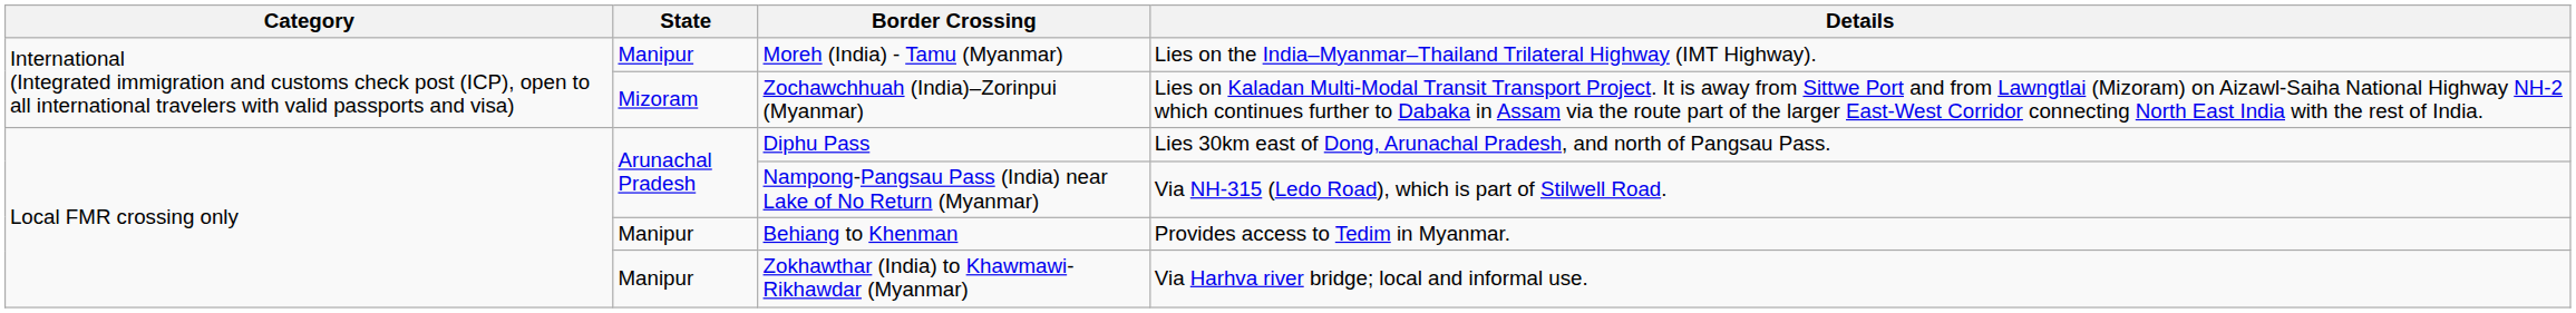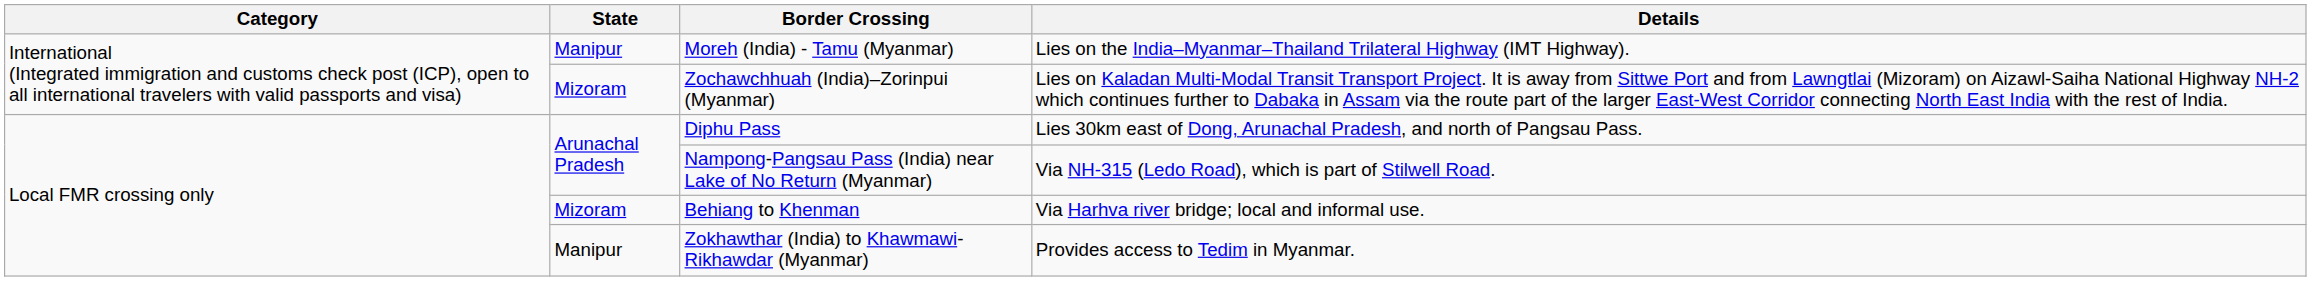Behiang to Khenman | State: Manipur -> Mizoram
Behiang to Khenman | Details: Provides access to Tedim in Myanmar. -> Via Harhva river bridge; local and informal use.
Zokhawthar (India) to Khawmawi-Rikhawdar (Myanmar) | Details: Via Harhva river bridge; local and informal use. -> Provides access to Tedim in Myanmar.
